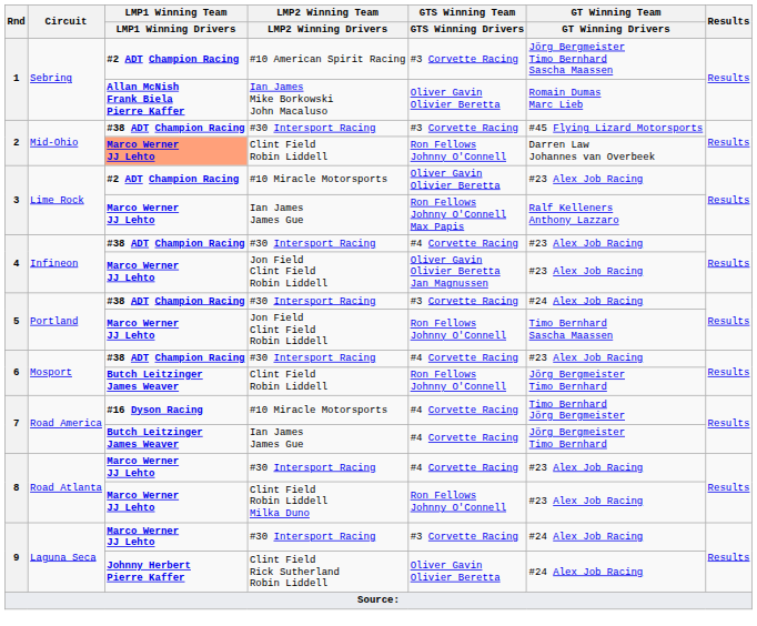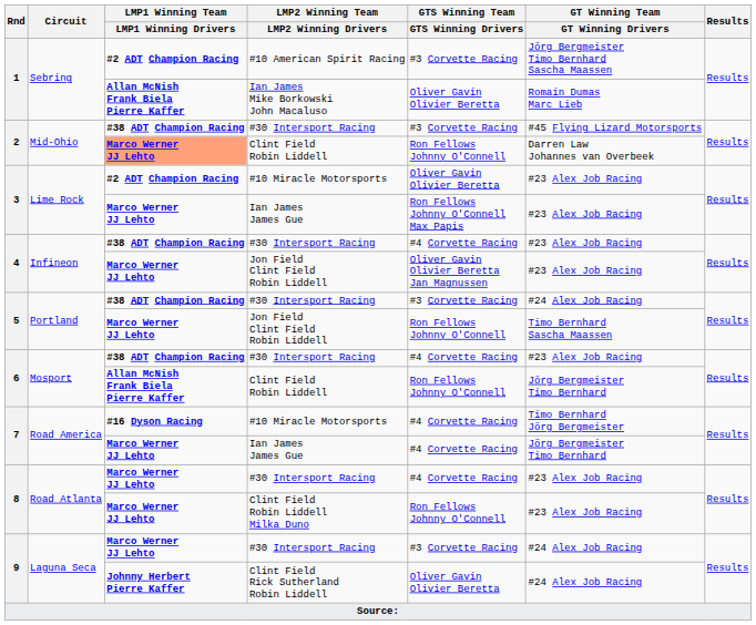3 / Ian James James Gue | GT Winning Team / GT Winning Drivers: Ralf Kelleners Anthony Lazzaro -> #23 Alex Job Racing
6 / Clint Field Robin Liddell | LMP1 Winning Team / LMP1 Winning Drivers: Butch Leitzinger James Weaver -> Allan McNish Frank Biela Pierre Kaffer
7 / Ian James James Gue | LMP1 Winning Team / LMP1 Winning Drivers: Butch Leitzinger James Weaver -> Marco Werner JJ Lehto
